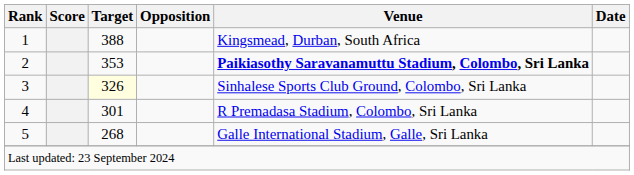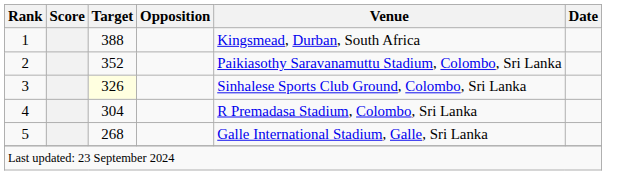2 | Target: 353 -> 352
2 | Venue: bold -> normal
4 | Target: 301 -> 304
